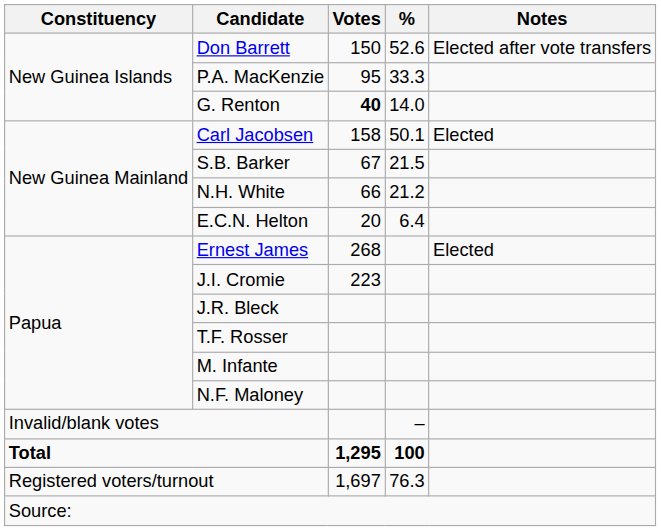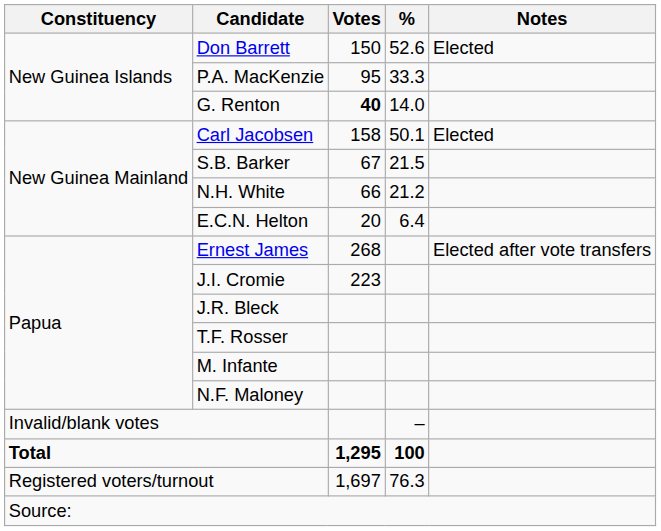Don Barrett | Notes: Elected after vote transfers -> Elected
Ernest James | Notes: Elected -> Elected after vote transfers
